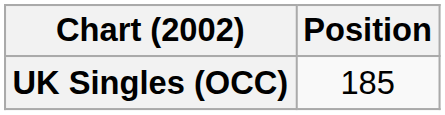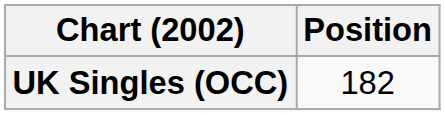UK Singles (OCC) | Position: 185 -> 182
